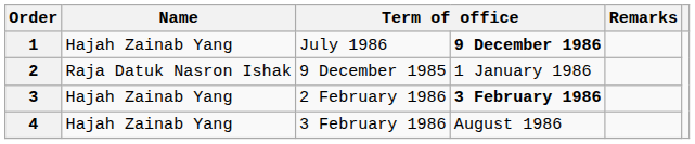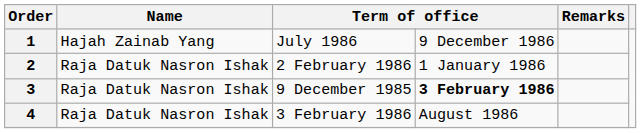1 | column 4: bold -> normal
2 | column 3: 9 December 1985 -> 2 February 1986
3 | Name: Hajah Zainab Yang -> Raja Datuk Nasron Ishak
3 | column 3: 2 February 1986 -> 9 December 1985
4 | Name: Hajah Zainab Yang -> Raja Datuk Nasron Ishak
